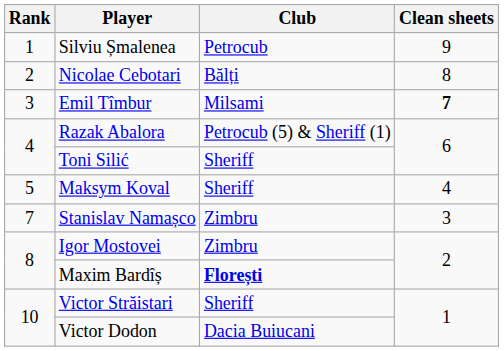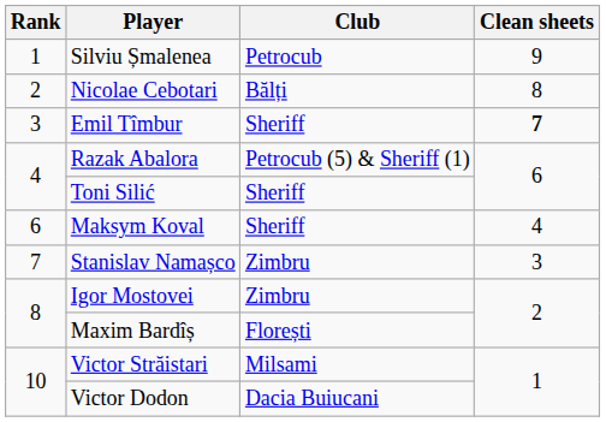Emil Tîmbur | Club: Milsami -> Sheriff
Maksym Koval | Rank: 5 -> 6
Maxim Bardîș | Club: bold -> normal
Victor Străistari | Club: Sheriff -> Milsami
